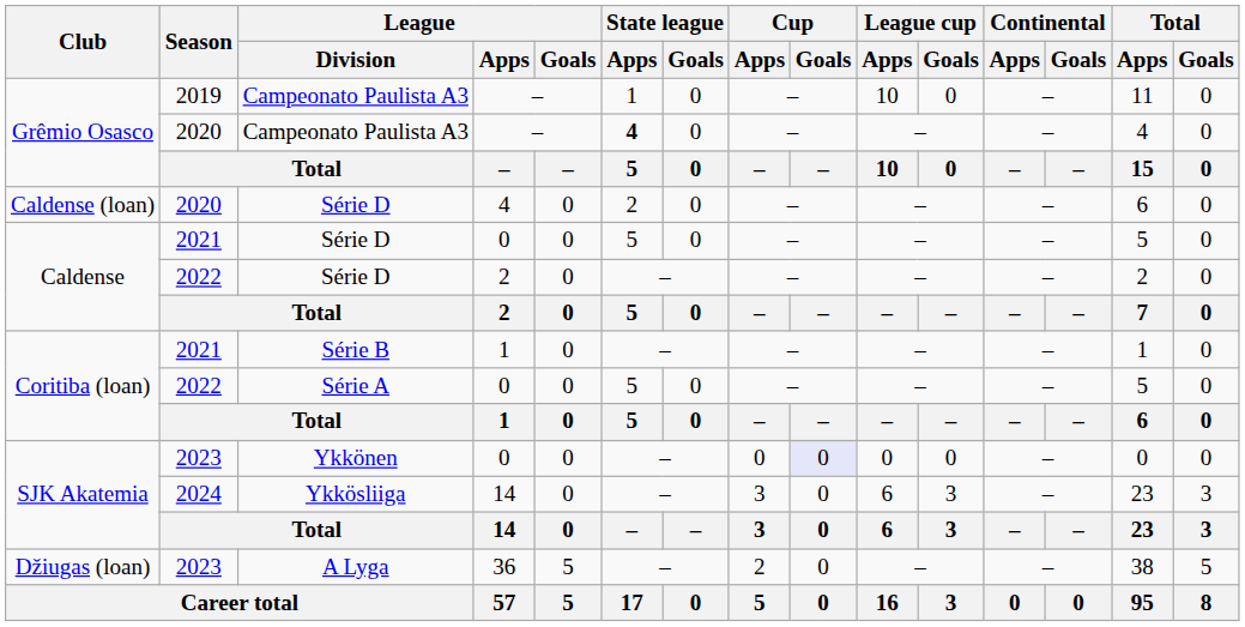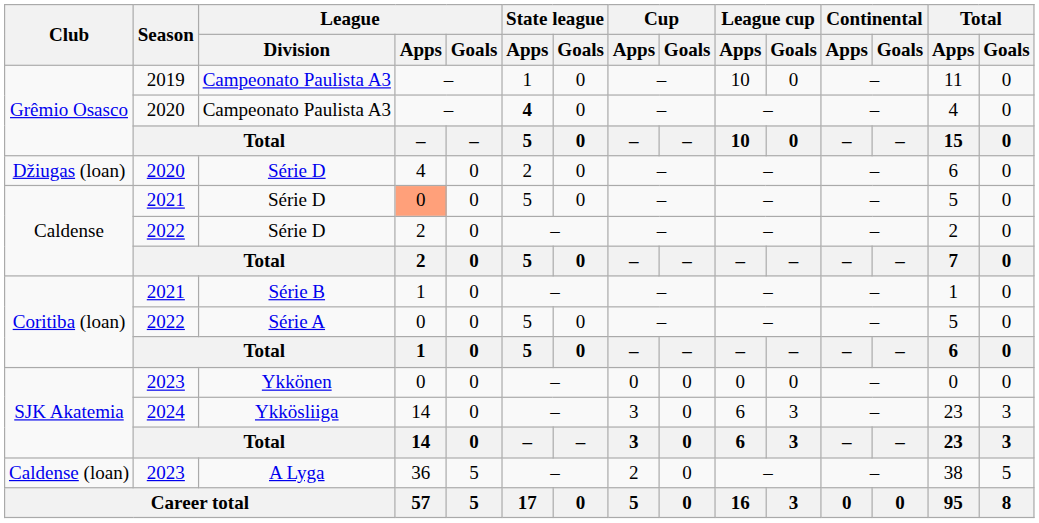2020 / Série D | Club: Caldense (loan) -> Džiugas (loan)
2021 / Série D | League / Apps: no background -> lightsalmon background
Ykkönen | Cup / Goals: lavender background -> no background
A Lyga | Club: Džiugas (loan) -> Caldense (loan)
